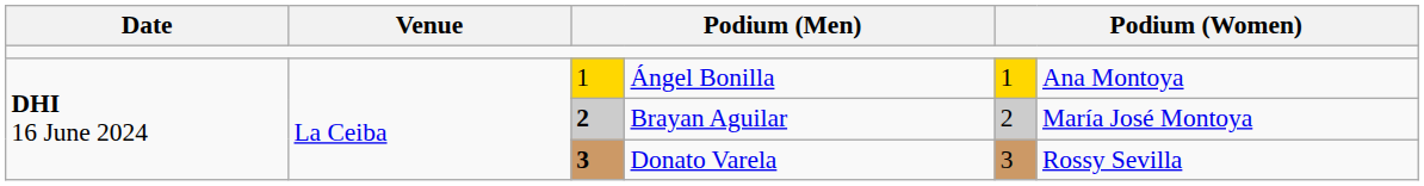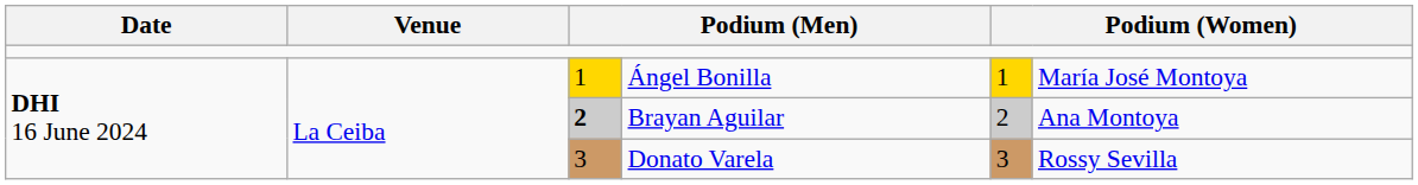Ángel Bonilla | column 6: Ana Montoya -> María José Montoya
Brayan Aguilar | column 6: María José Montoya -> Ana Montoya
Donato Varela | column 3: bold -> normal
